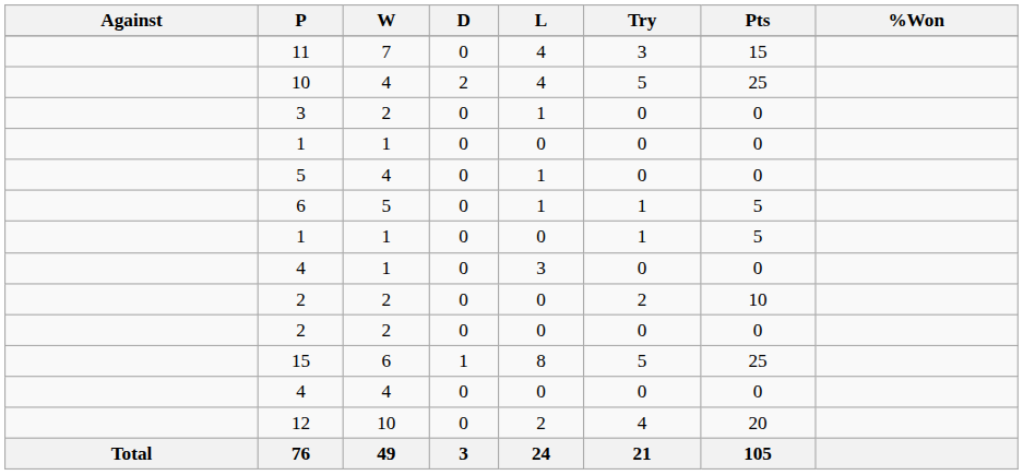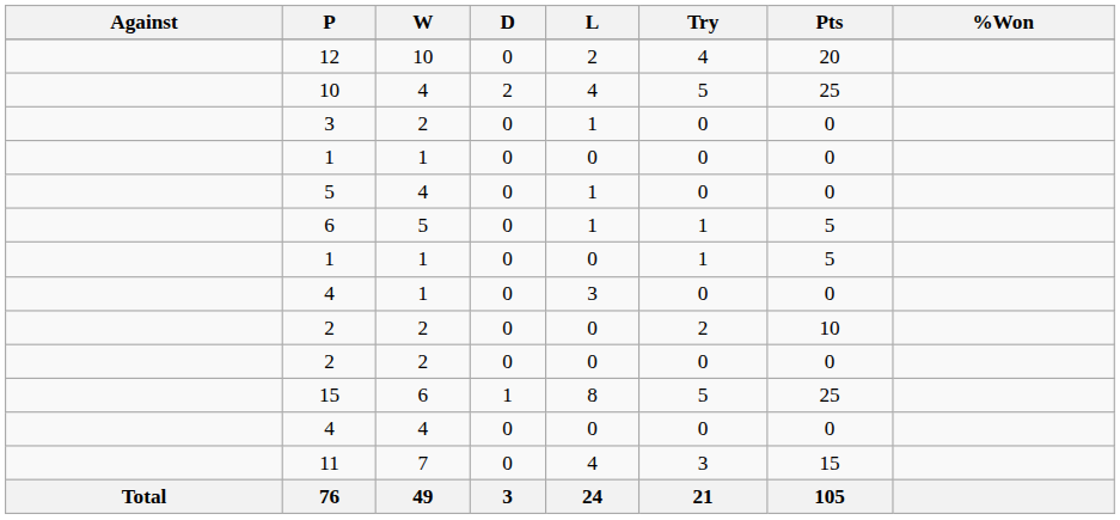rows swapped: 12 <-> 11
